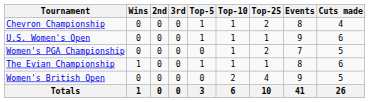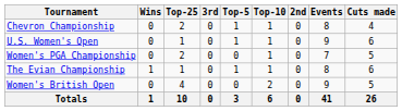columns swapped: 2nd <-> Top-25
